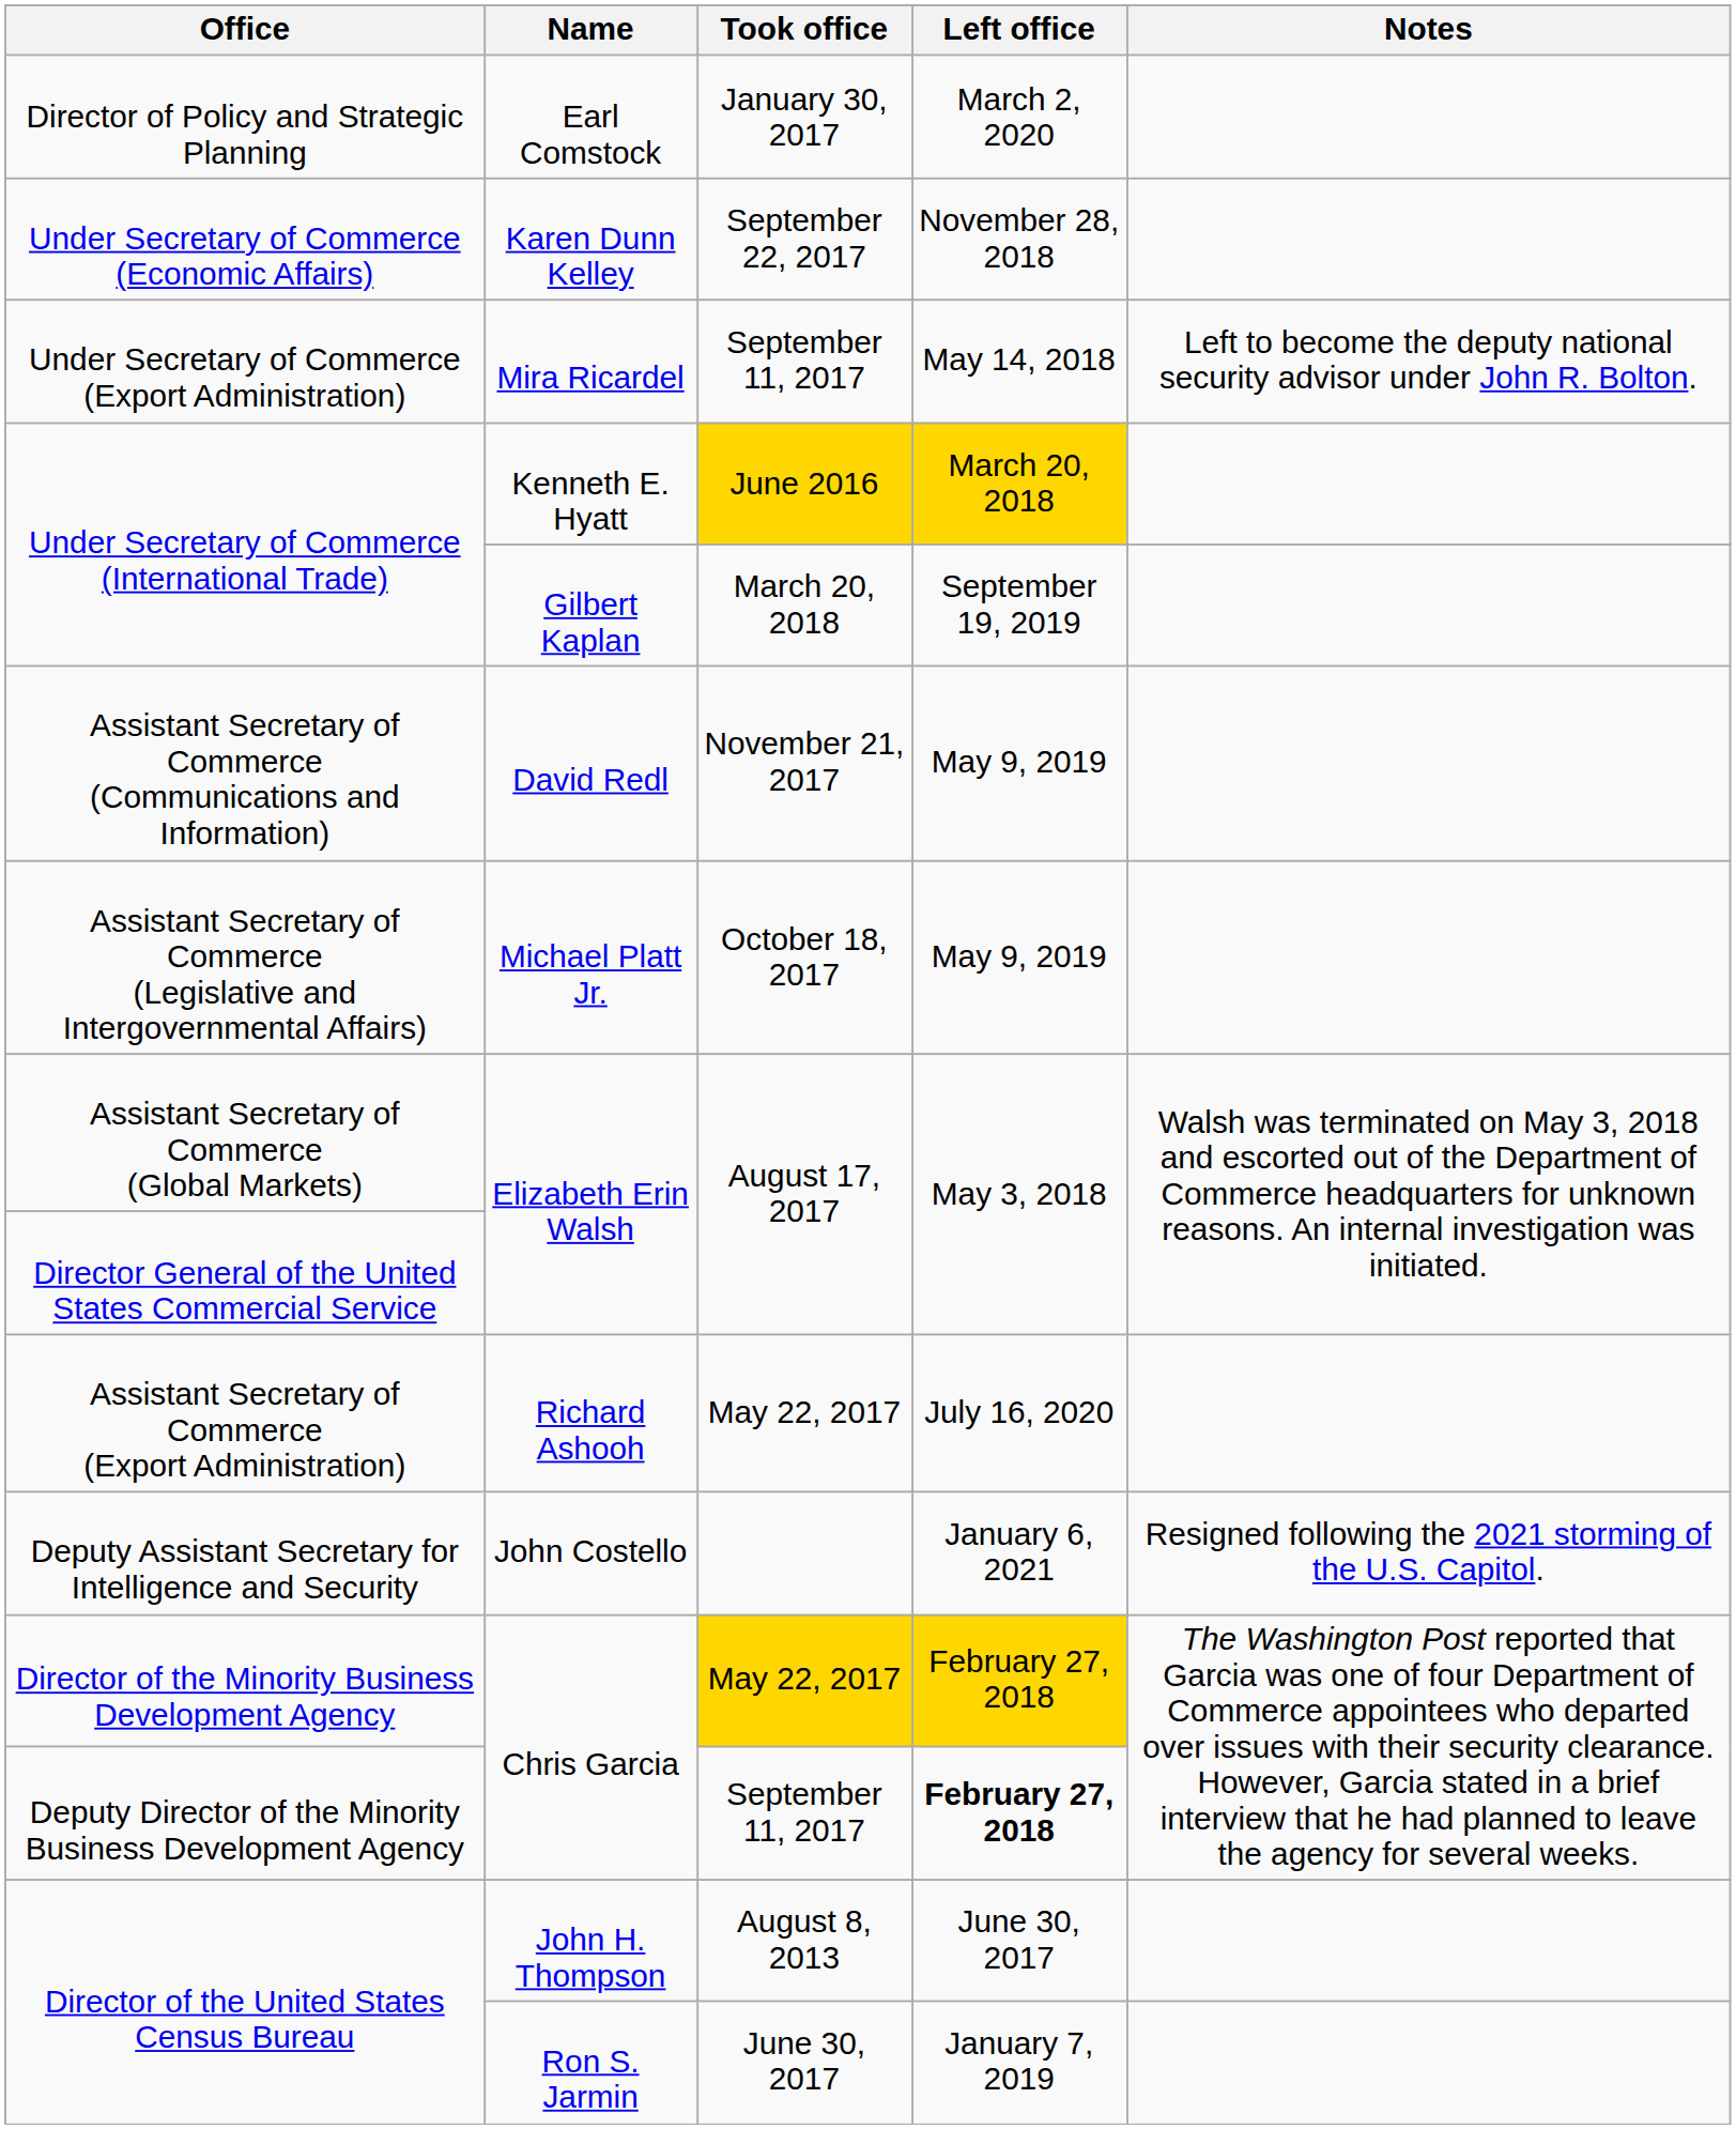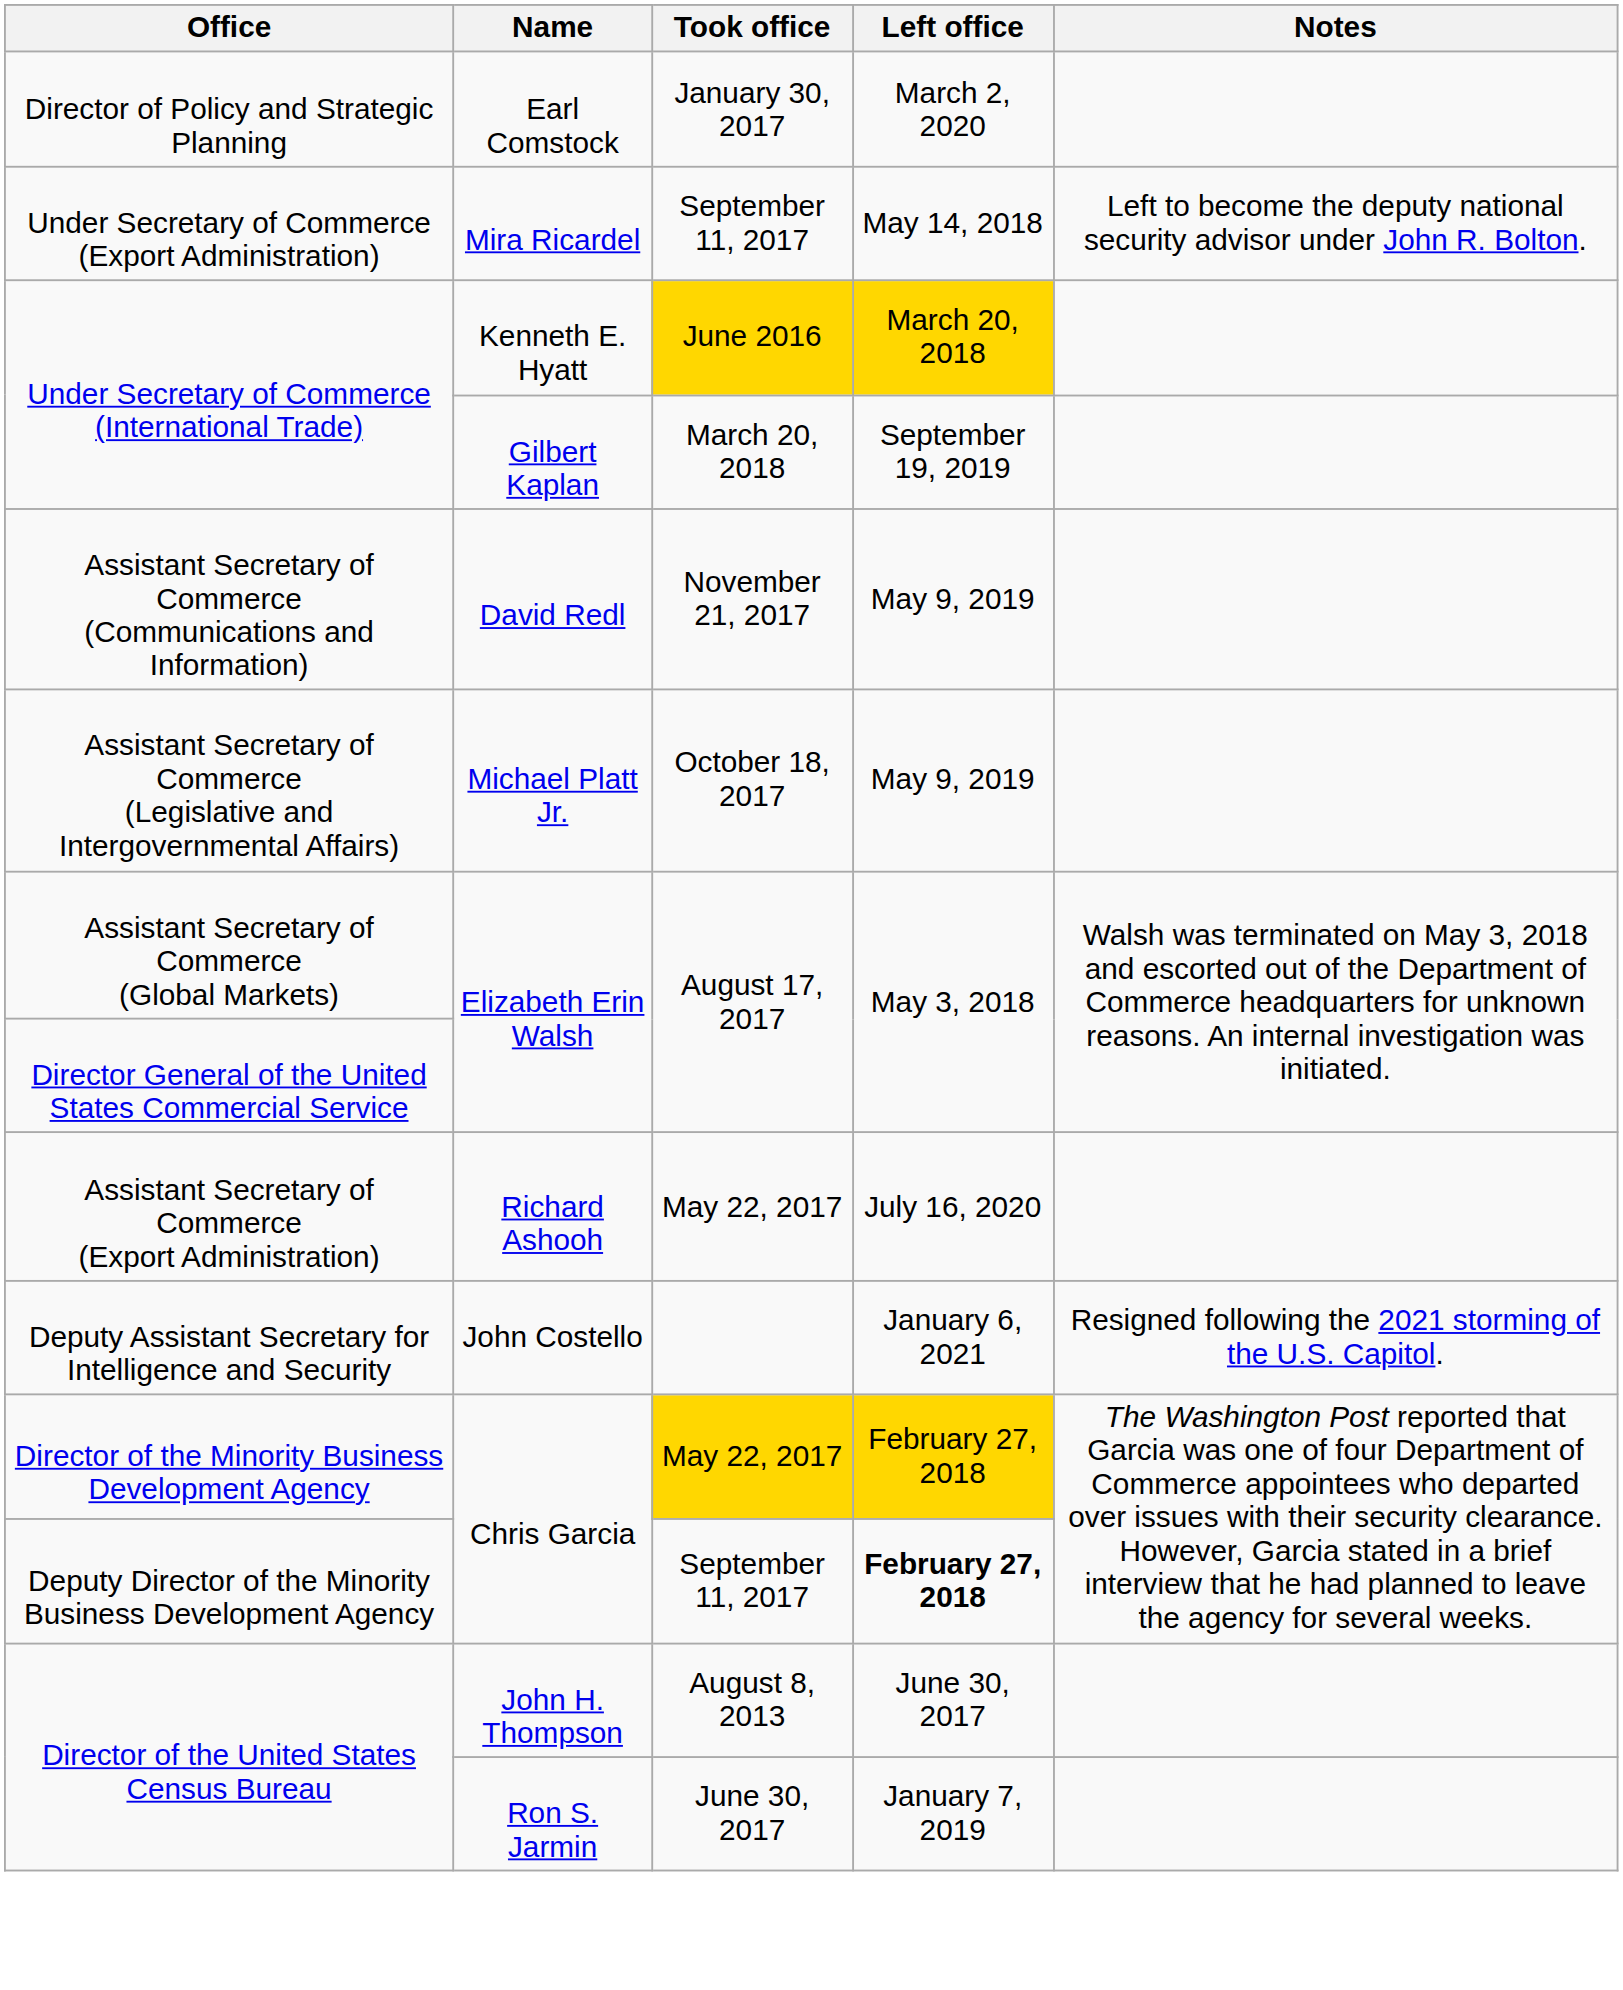- row: Under Secretary of Commerce (Economic Affairs) | Karen Dunn Kelley | September 22, 2017 | November 28, 2018
